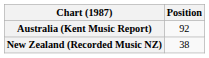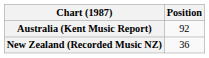New Zealand (Recorded Music NZ) | Position: 38 -> 36
